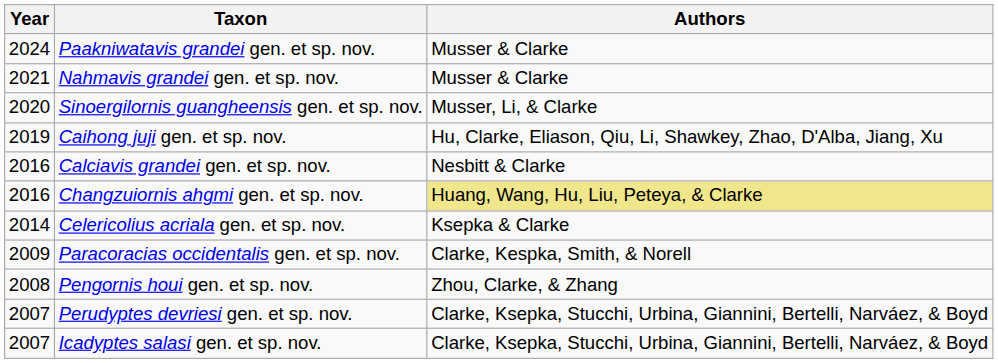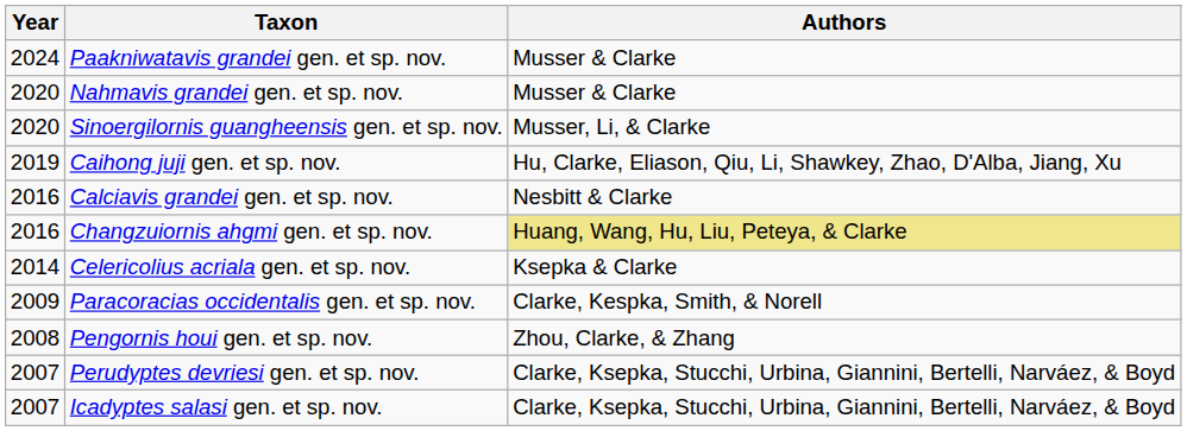Nahmavis grandei gen. et sp. nov. | Year: 2021 -> 2020
